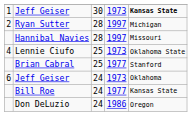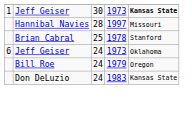- row: 2 | Ryan Sutter | 28 | 1997 | Michigan
- row: 4 | Lennie Ciufo | 25 | 1973 | Oklahoma State
Brian Cabral | column 4: 1977 -> 1978
Bill Roe | column 4: 1977 -> 1979
Bill Roe | column 5: Kansas State -> Oregon
Don DeLuzio | column 4: 1986 -> 1983
Don DeLuzio | column 5: Oregon -> Kansas State
